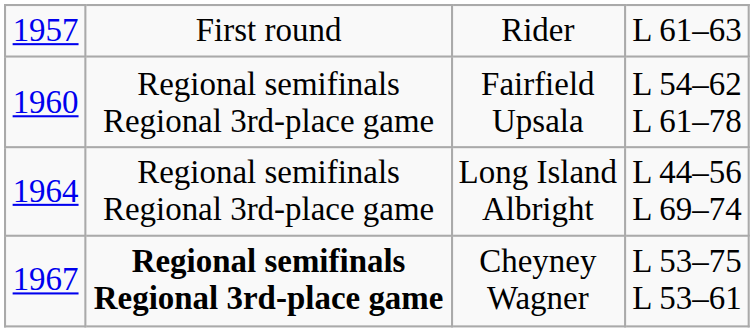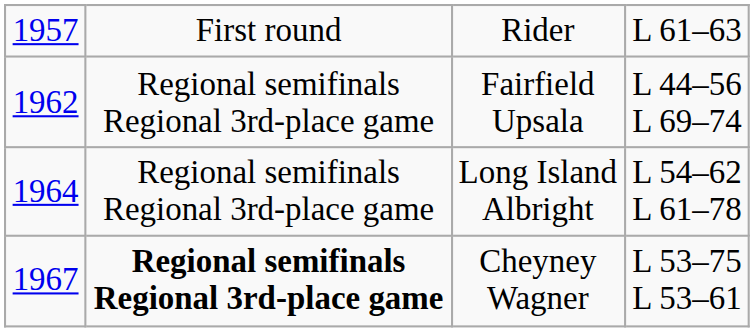Fairfield Upsala | column 1: 1960 -> 1962
Fairfield Upsala | column 4: L 54–62 L 61–78 -> L 44–56 L 69–74
Long Island Albright | column 4: L 44–56 L 69–74 -> L 54–62 L 61–78
